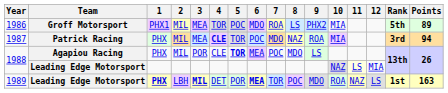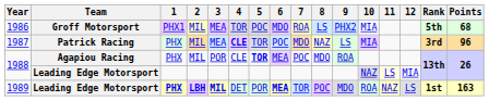1986 | Points: 89 -> 68
1987 | 9: ROA -> LS
1987 | Points: 94 -> 96
1988 / Agapiou Racing | 9: LS -> ROA
1989 | 2: normal -> bold
